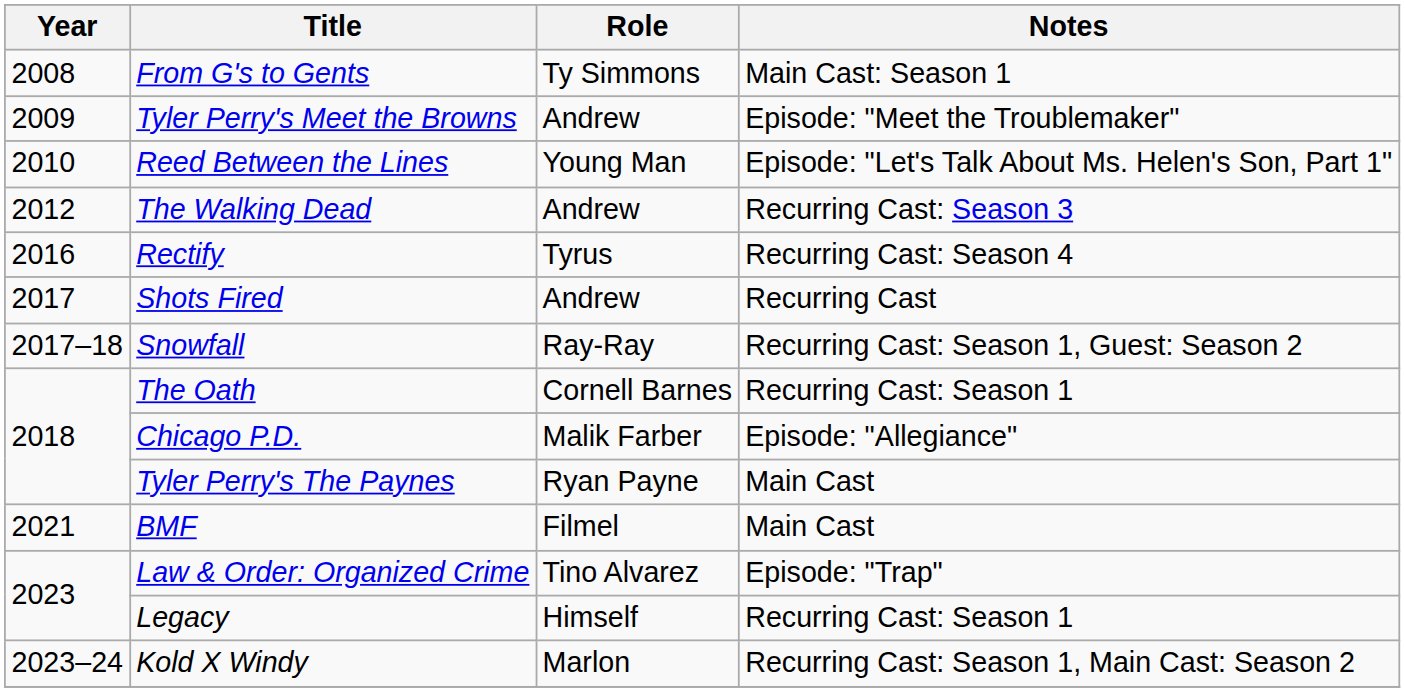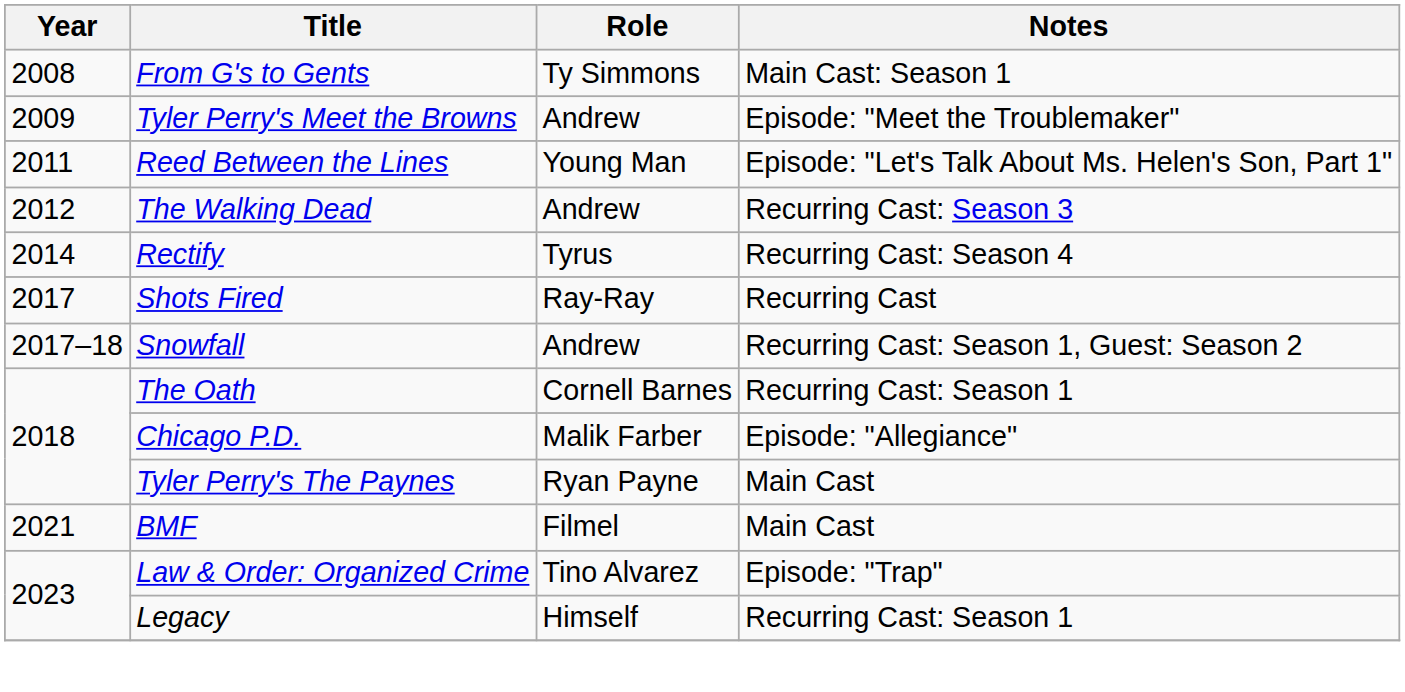Reed Between the Lines | Year: 2010 -> 2011
Rectify | Year: 2016 -> 2014
Shots Fired | Role: Andrew -> Ray-Ray
Snowfall | Role: Ray-Ray -> Andrew
- row: 2023–24 | Kold X Windy | Marlon | Recurring Cast: Season 1, Main Cast: Season 2
